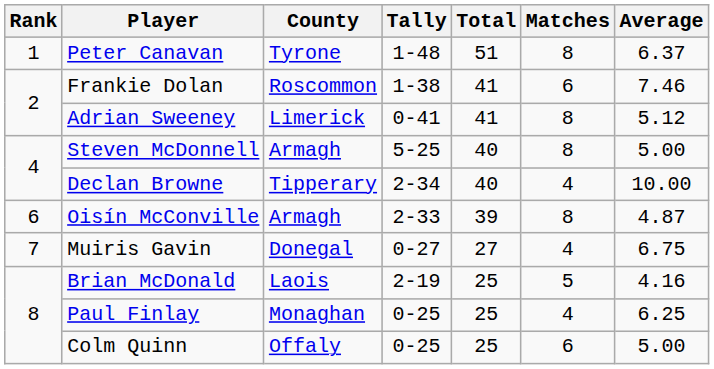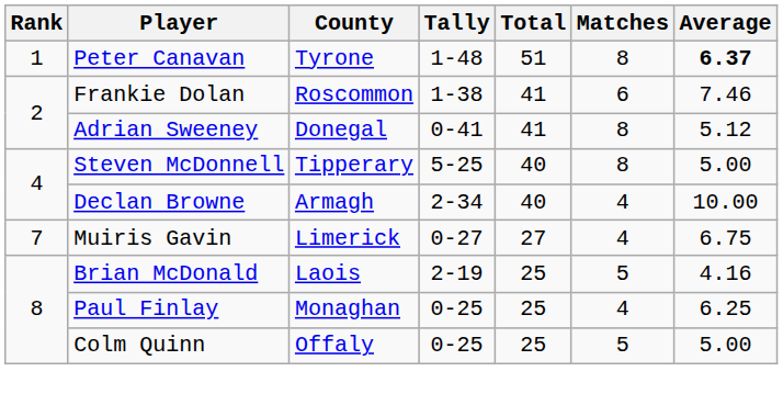Peter Canavan | Average: normal -> bold
Adrian Sweeney | County: Limerick -> Donegal
Steven McDonnell | County: Armagh -> Tipperary
Declan Browne | County: Tipperary -> Armagh
- row: 6 | Oisín McConville | Armagh | 2-33 | 39 | 8 | 4.87
Muiris Gavin | County: Donegal -> Limerick
Colm Quinn | Matches: 6 -> 5
